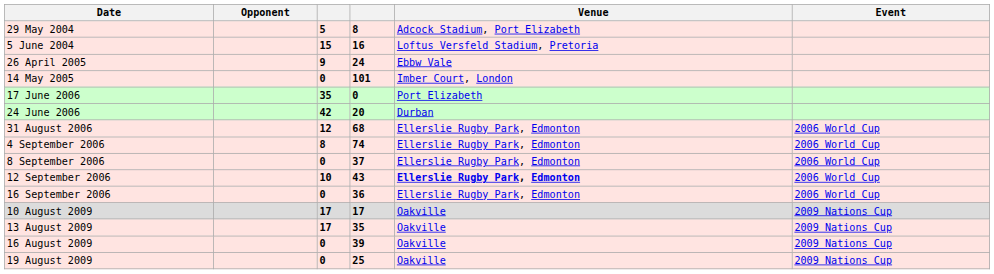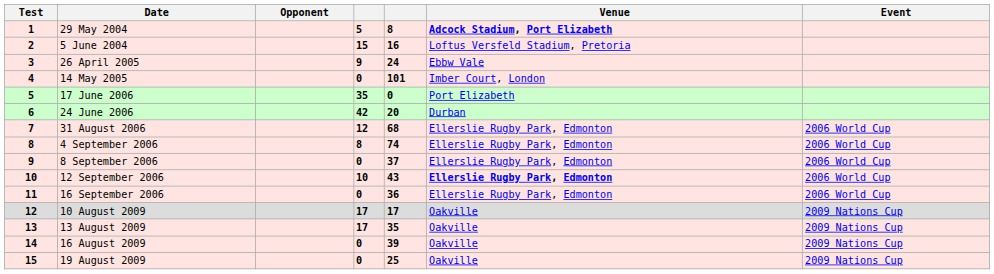+ column: Test | 1 | 2 | 3 | 4 | 5 | 6 | 7 | 8 | 9 | 10 | 11 | 12 | 13 | 14 | 15
29 May 2004 | Venue: normal -> bold
